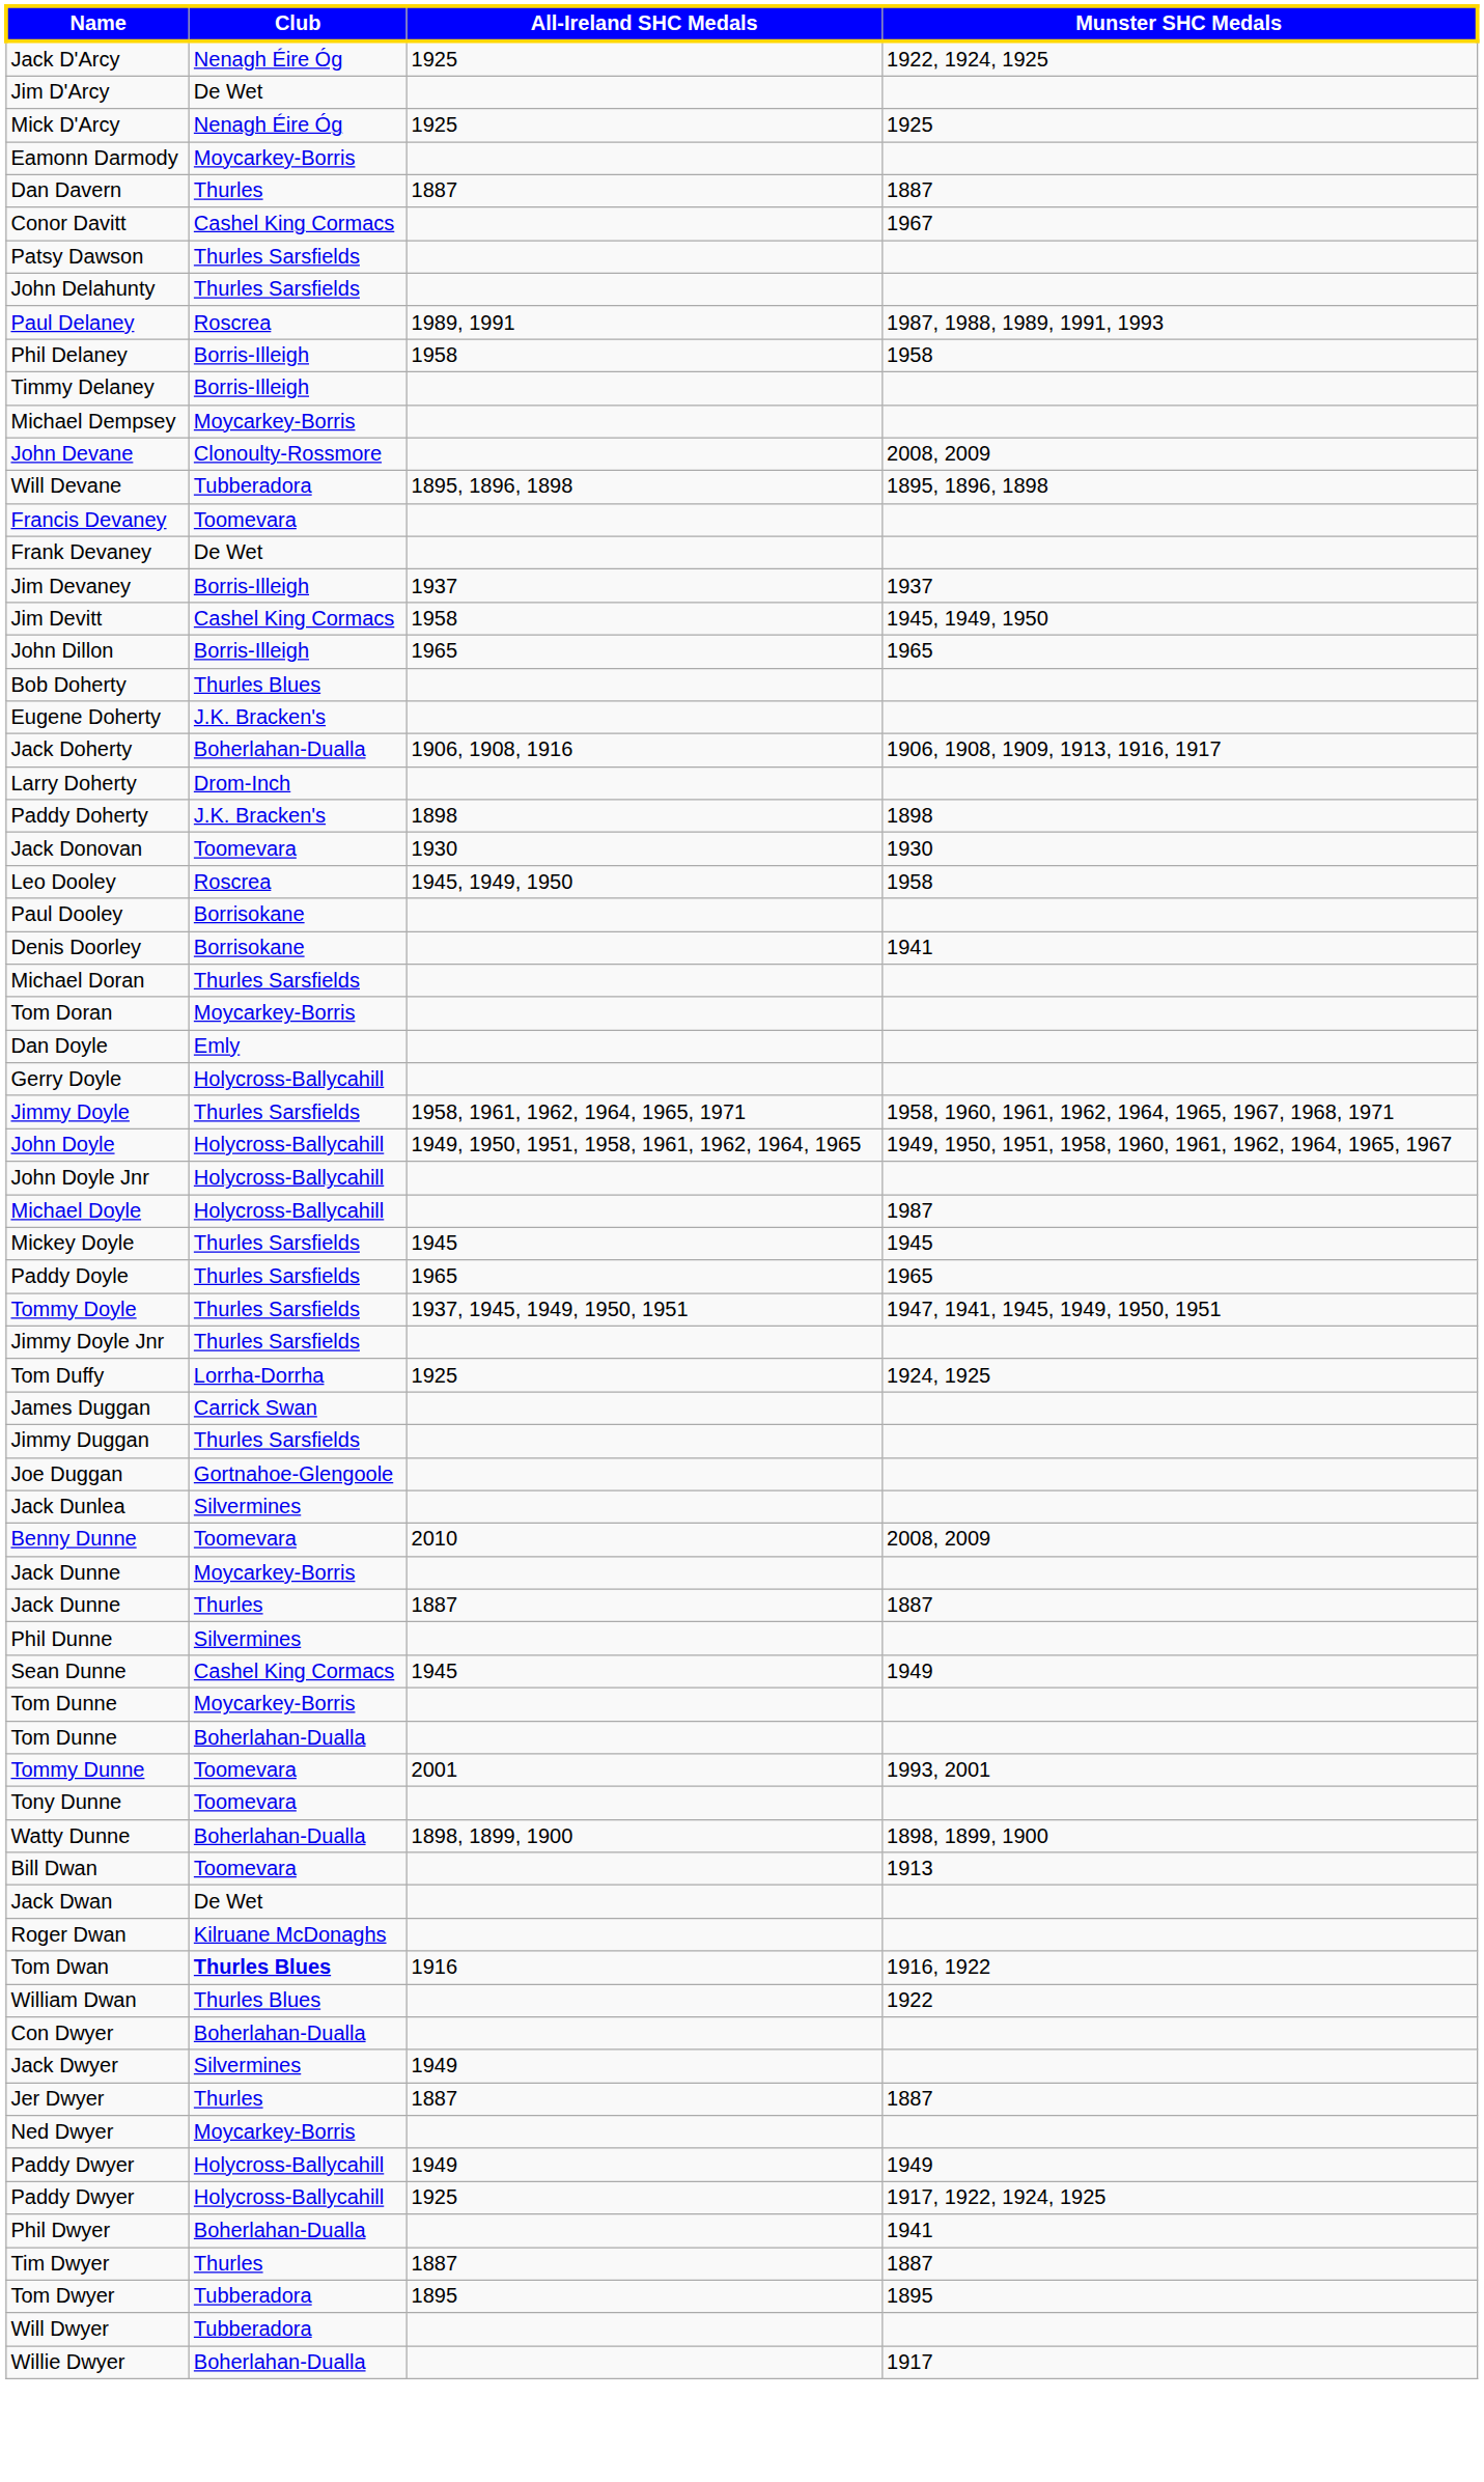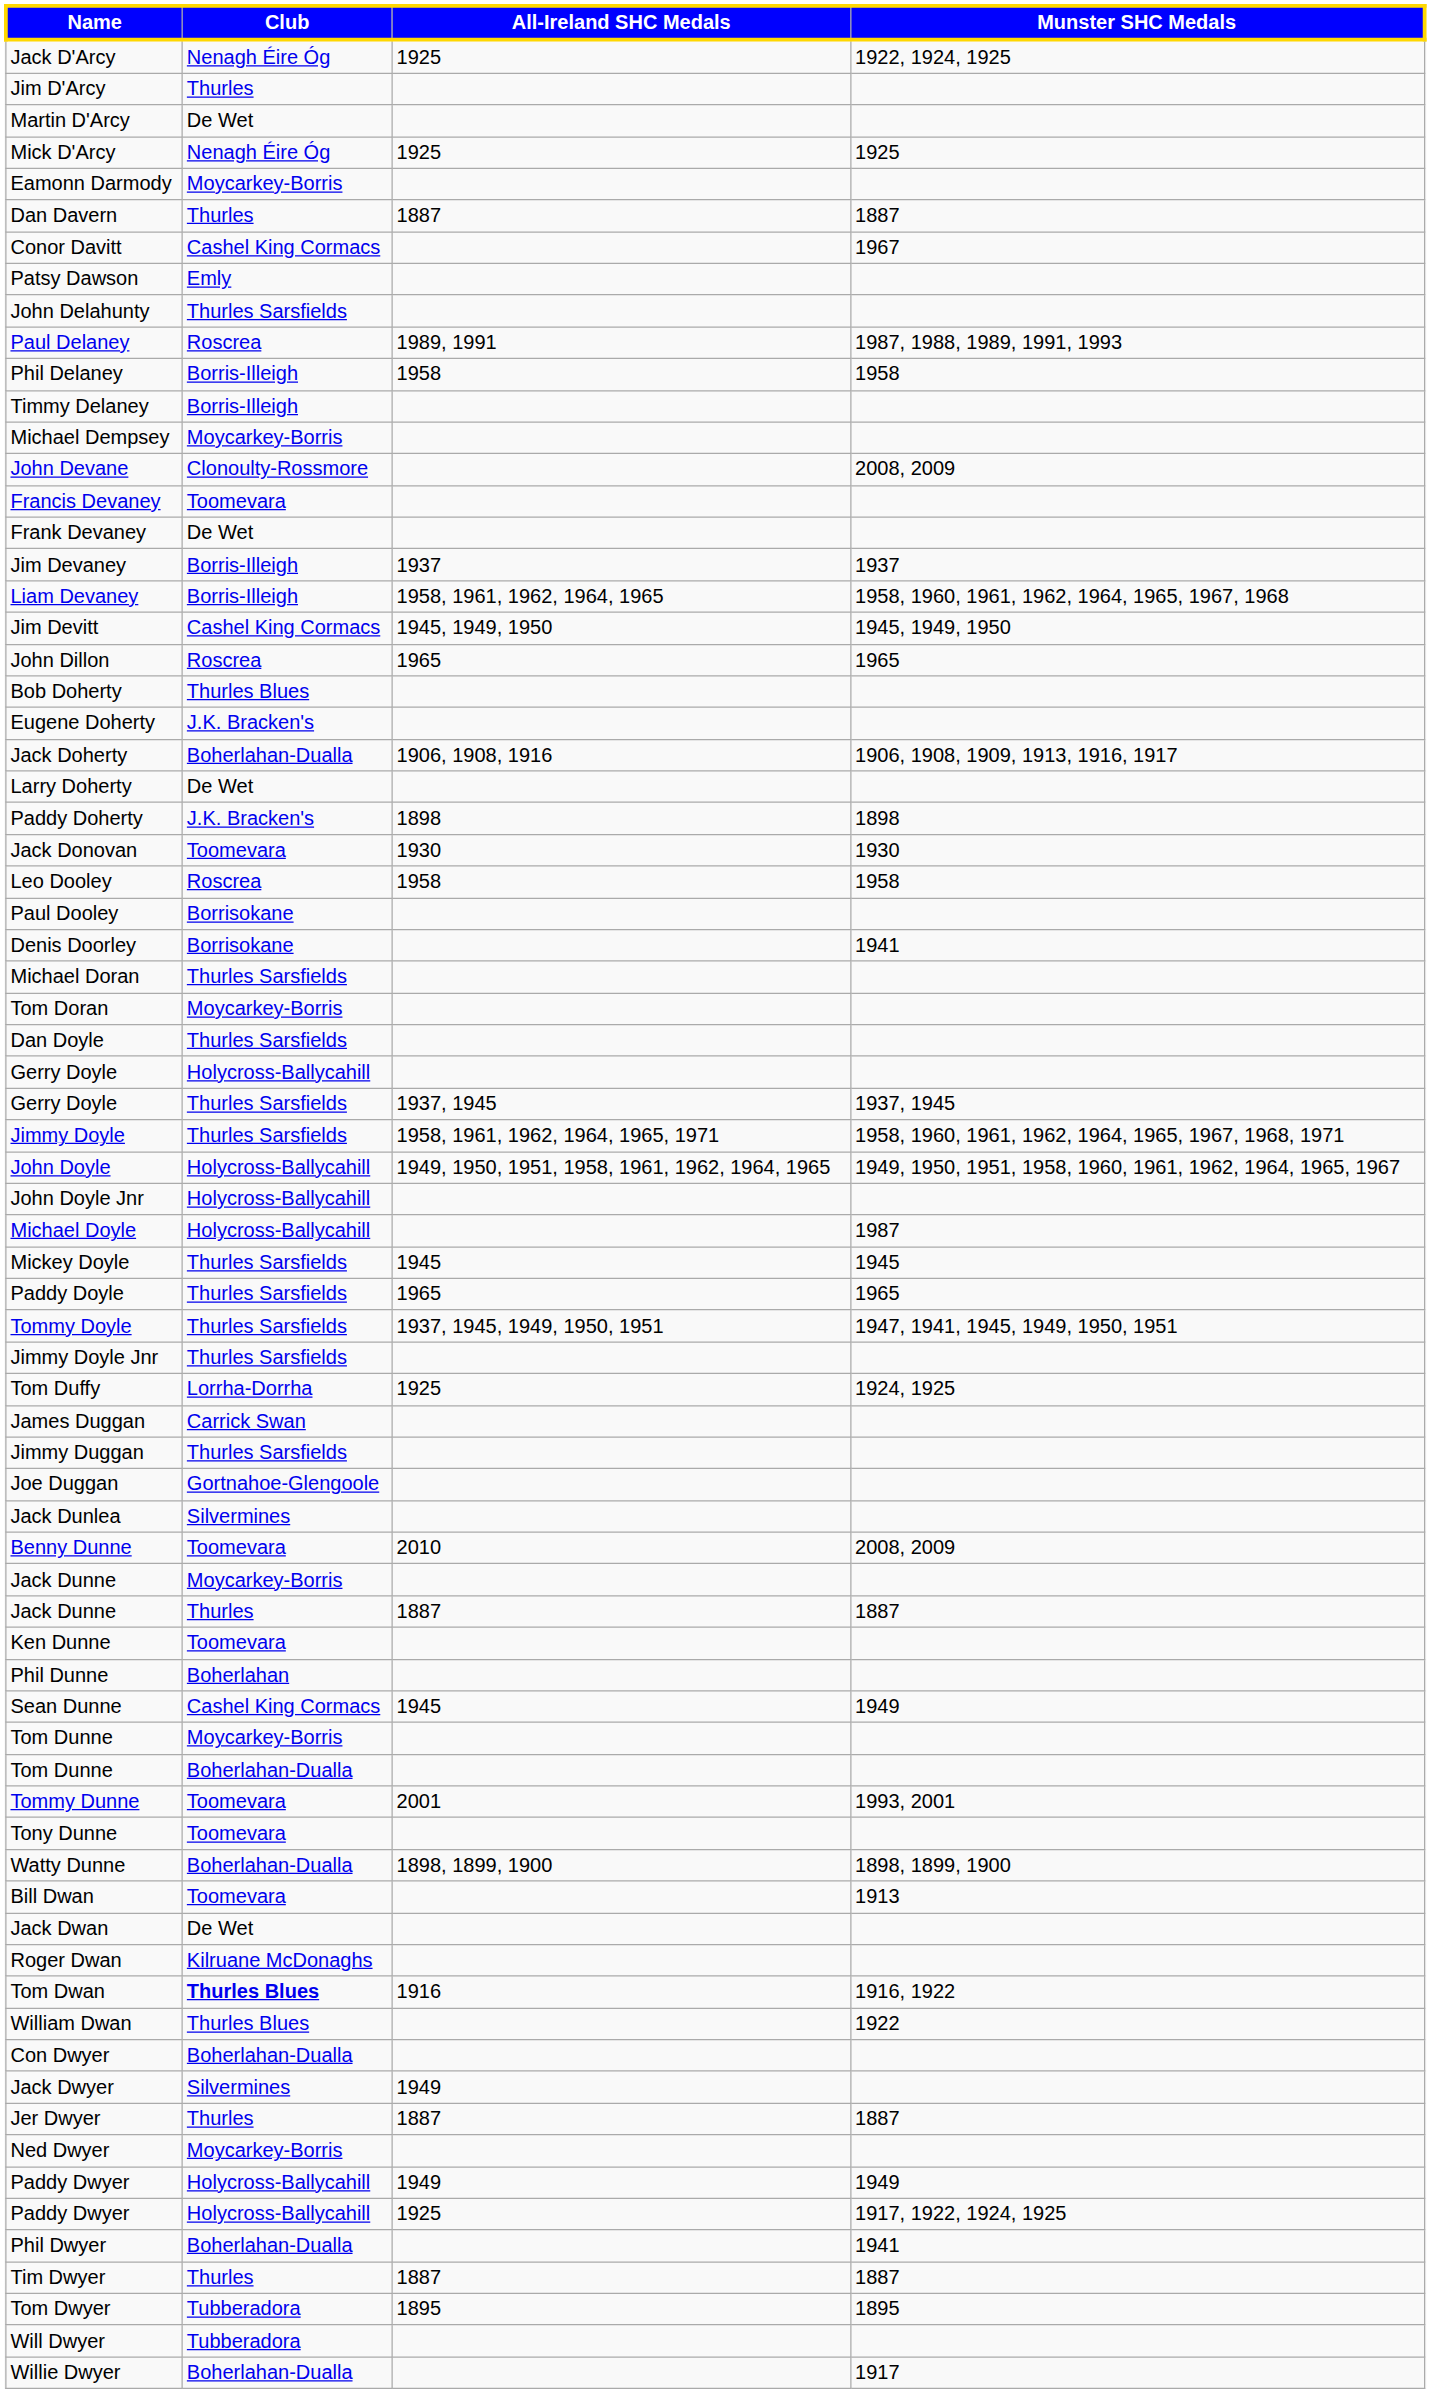Jim D'Arcy | Club: De Wet -> Thurles
+ row: Martin D'Arcy | De Wet
Patsy Dawson | Club: Thurles Sarsfields -> Emly
- row: Will Devane | Tubberadora | 1895, 1896, 1898 | 1895, 1896, 1898
+ row: Liam Devaney | Borris-Illeigh | 1958, 1961, 1962, 1964, 1965 | 1958, 1960, 1961, 1962, 1964, 1965, 1967, 1968
Jim Devitt | All-Ireland SHC Medals: 1958 -> 1945, 1949, 1950
John Dillon | Club: Borris-Illeigh -> Roscrea
Larry Doherty | Club: Drom-Inch -> De Wet
Leo Dooley | All-Ireland SHC Medals: 1945, 1949, 1950 -> 1958
Dan Doyle | Club: Emly -> Thurles Sarsfields
+ row: Gerry Doyle | Thurles Sarsfields | 1937, 1945 | 1937, 1945
+ row: Ken Dunne | Toomevara
Phil Dunne | Club: Silvermines -> Boherlahan
